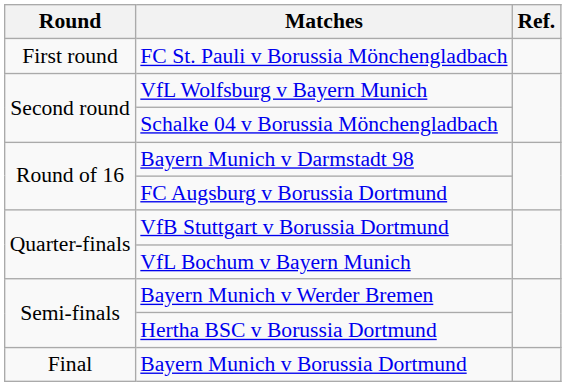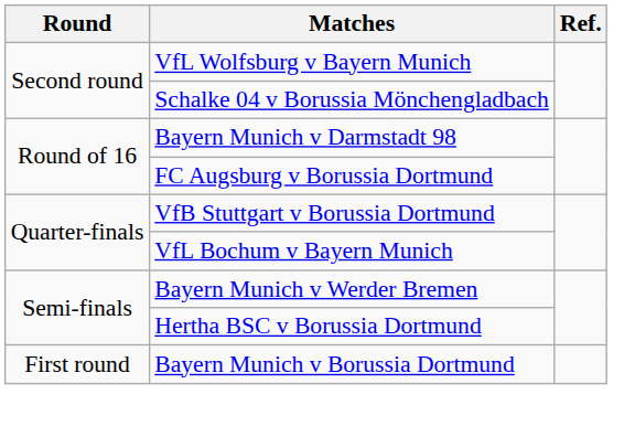- row: First round | FC St. Pauli v Borussia Mönchengladbach
Bayern Munich v Borussia Dortmund | Round: Final -> First round
